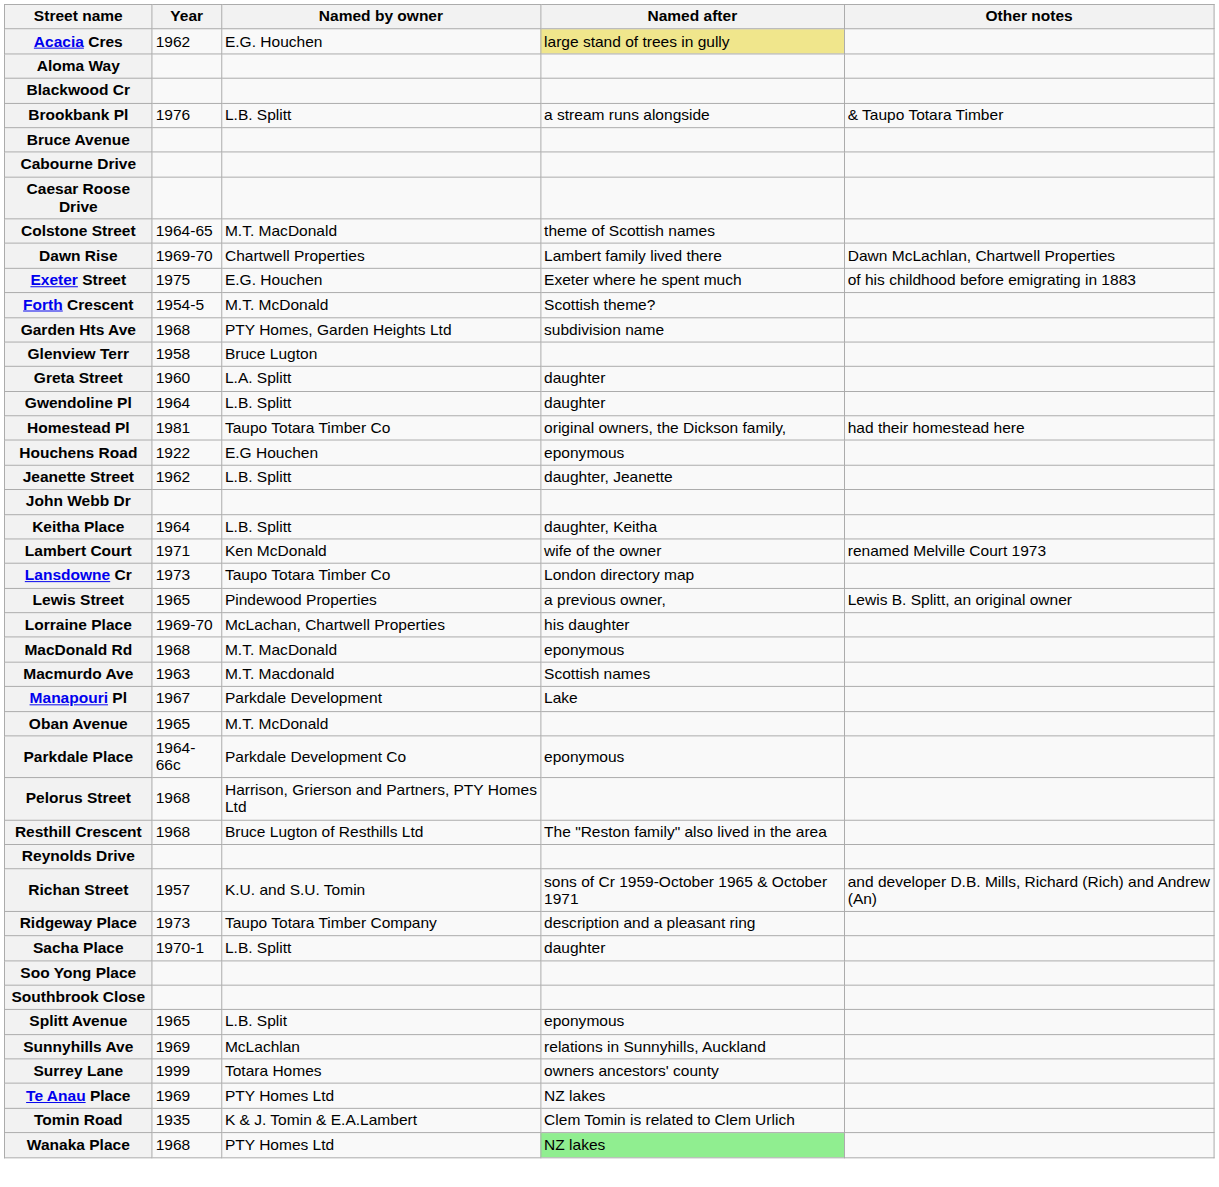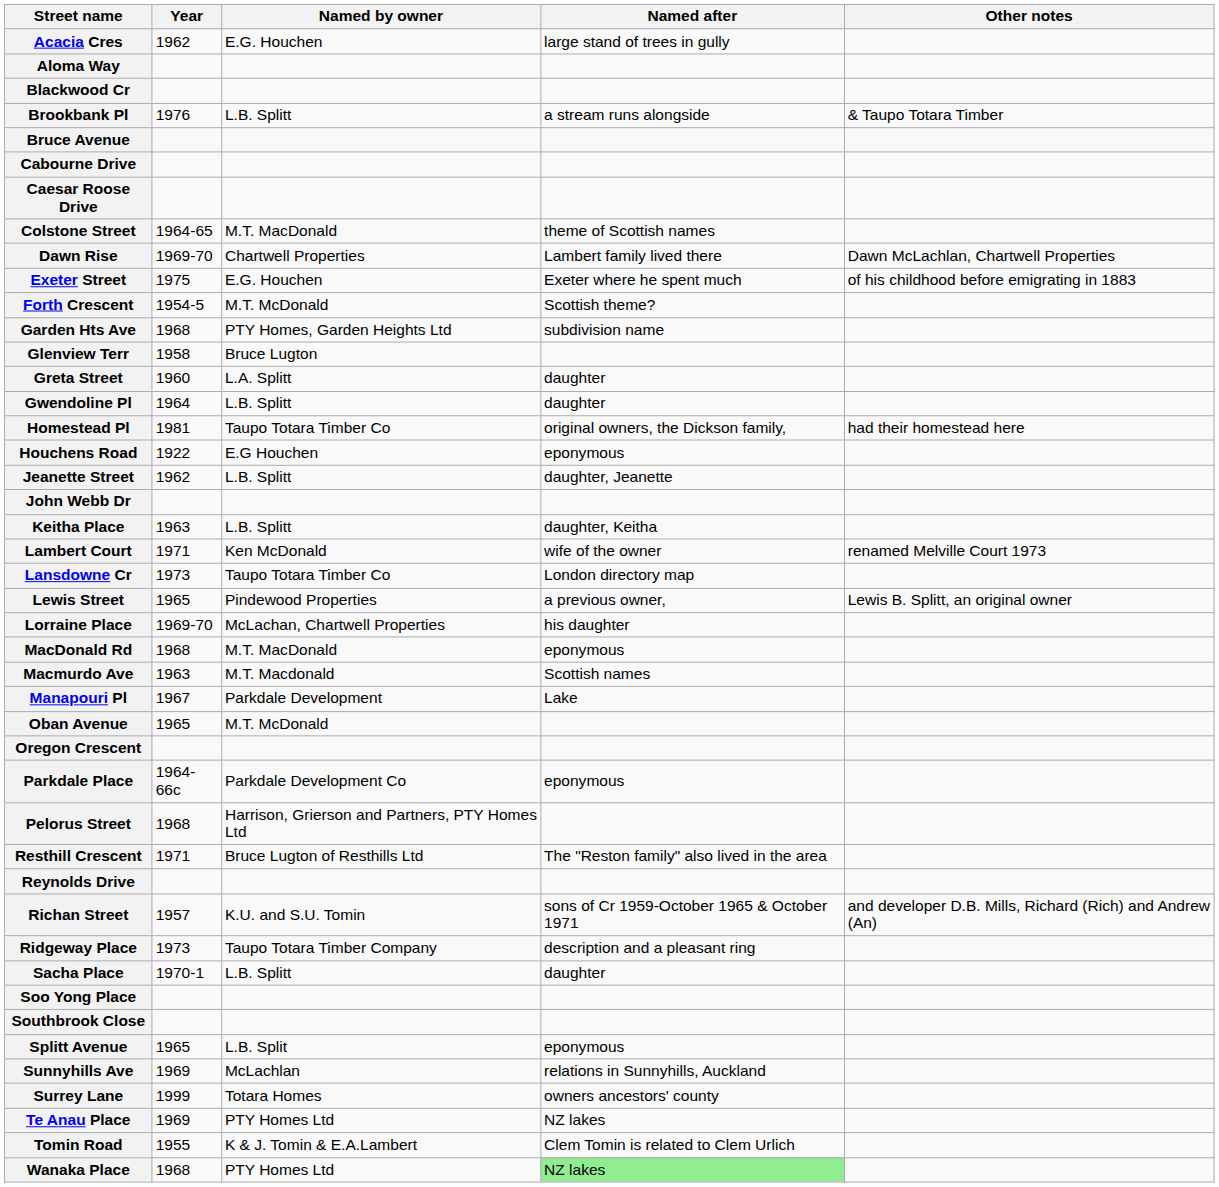Acacia Cres | Named after: khaki background -> no background
Keitha Place | Year: 1964 -> 1963
+ row: Oregon Crescent
Resthill Crescent | Year: 1968 -> 1971
Tomin Road | Year: 1935 -> 1955
